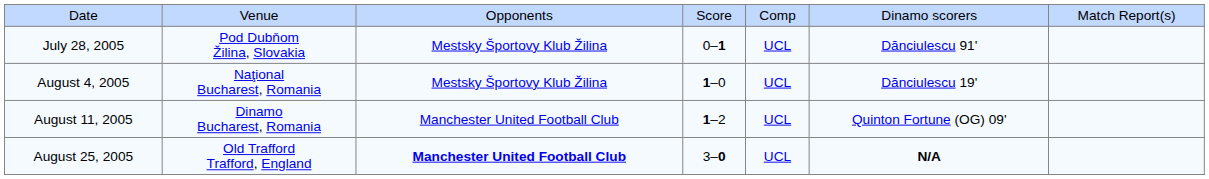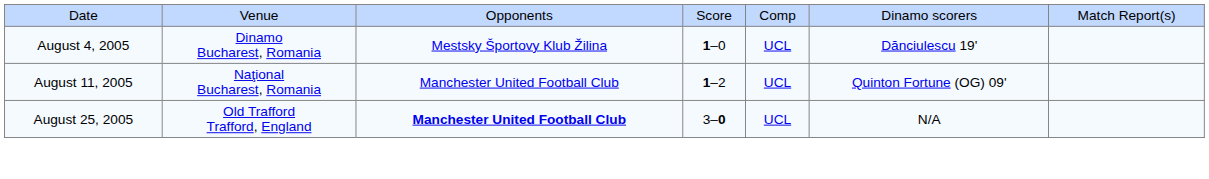- row: July 28, 2005 | Pod Dubňom Žilina, Slovakia | Mestsky Športovy Klub Žilina | 0–1 | UCL | Dănciulescu 91'
August 4, 2005 | column 2: Naţional Bucharest, Romania -> Dinamo Bucharest, Romania
August 11, 2005 | column 2: Dinamo Bucharest, Romania -> Naţional Bucharest, Romania
August 25, 2005 | column 6: bold -> normal
